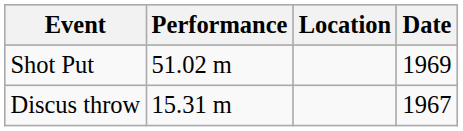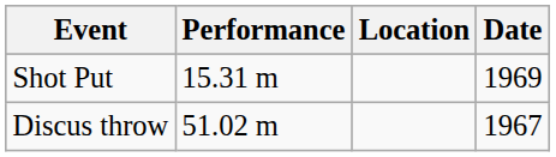Shot Put | Performance: 51.02 m -> 15.31 m
Discus throw | Performance: 15.31 m -> 51.02 m
